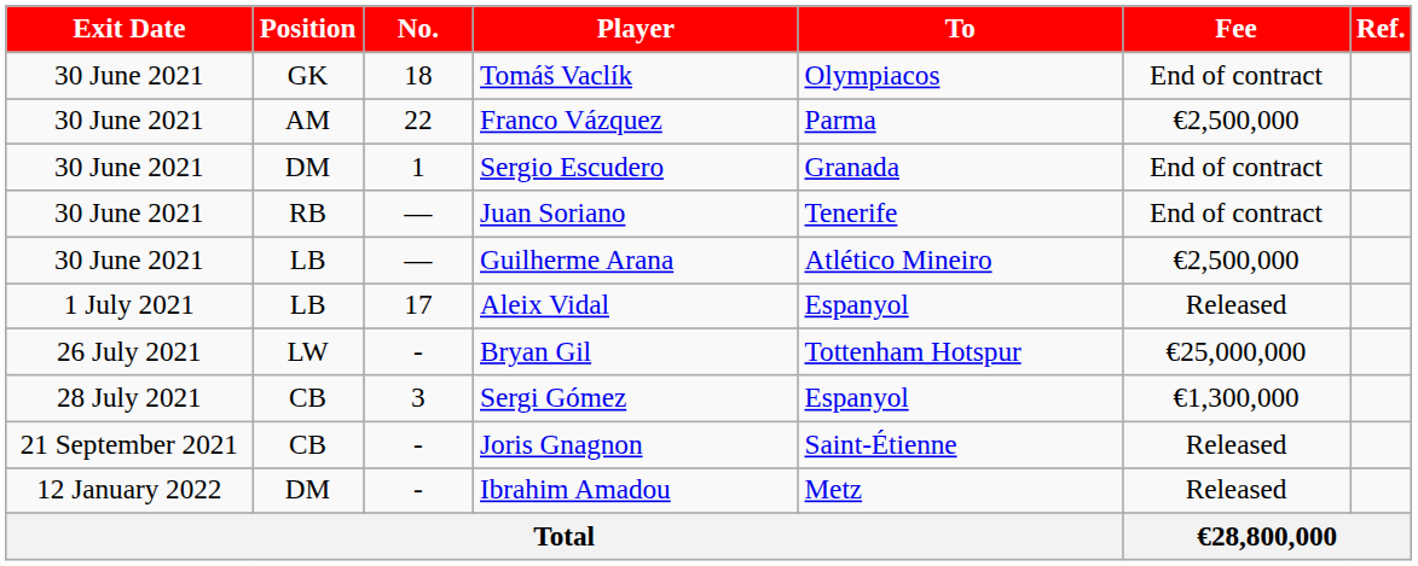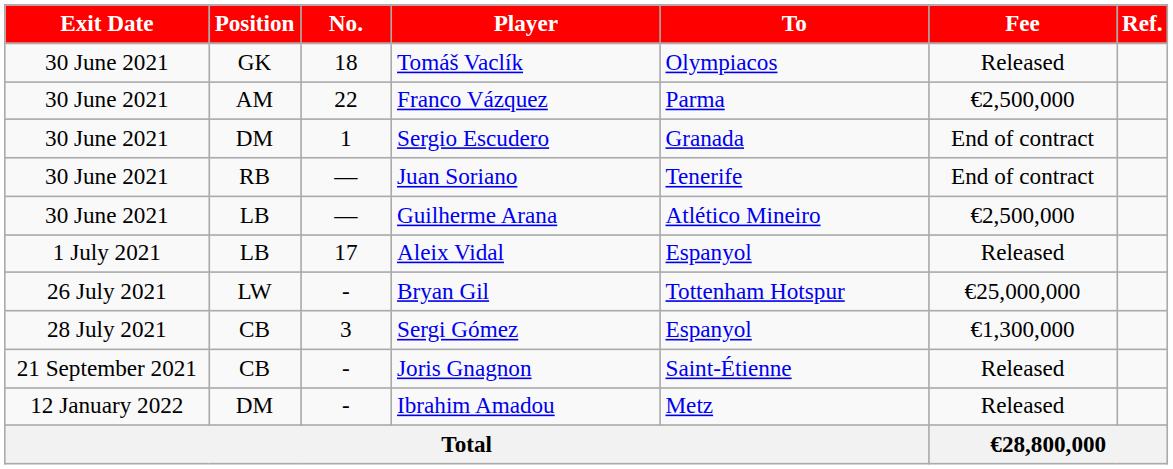Tomáš Vaclík | Fee: End of contract -> Released
